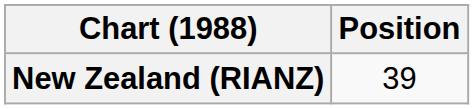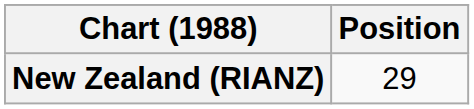New Zealand (RIANZ) | Position: 39 -> 29
